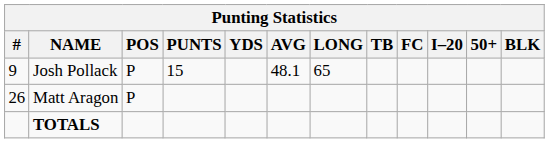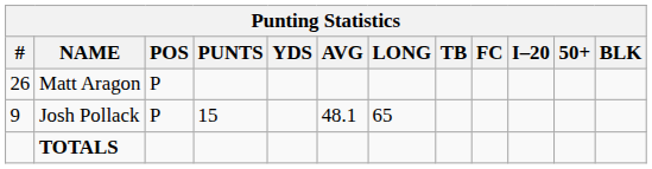rows swapped: Josh Pollack <-> Matt Aragon
